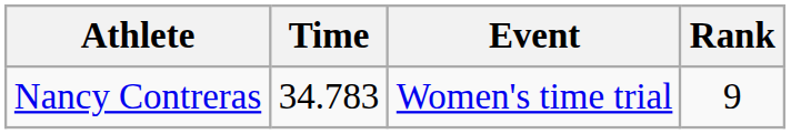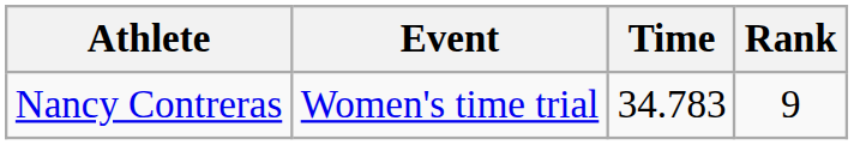columns swapped: Event <-> Time
